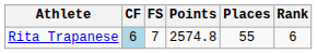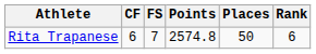Rita Trapanese | CF: lightblue background -> no background
Rita Trapanese | Places: 55 -> 50
